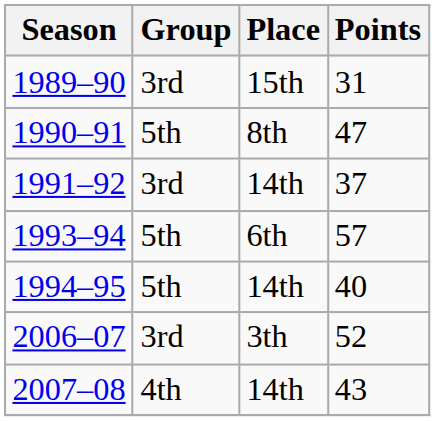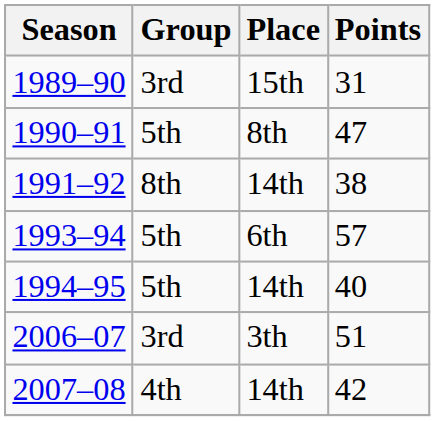1991–92 | Group: 3rd -> 8th
1991–92 | Points: 37 -> 38
2006–07 | Points: 52 -> 51
2007–08 | Points: 43 -> 42
